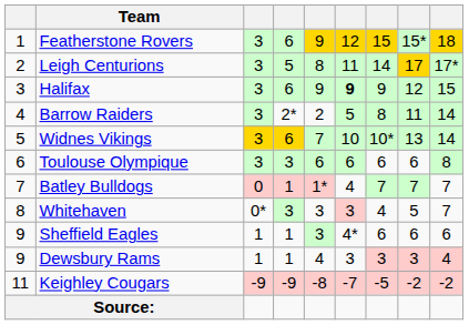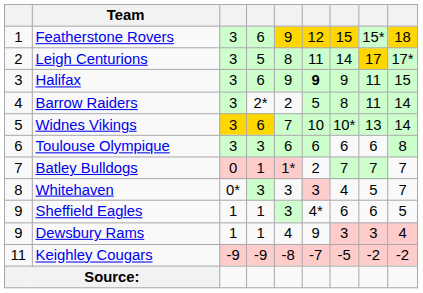Halifax | column 8: 12 -> 11
Batley Bulldogs | column 6: 4 -> 2
Sheffield Eagles | column 9: 6 -> 5
Dewsbury Rams | column 6: 3 -> 9
